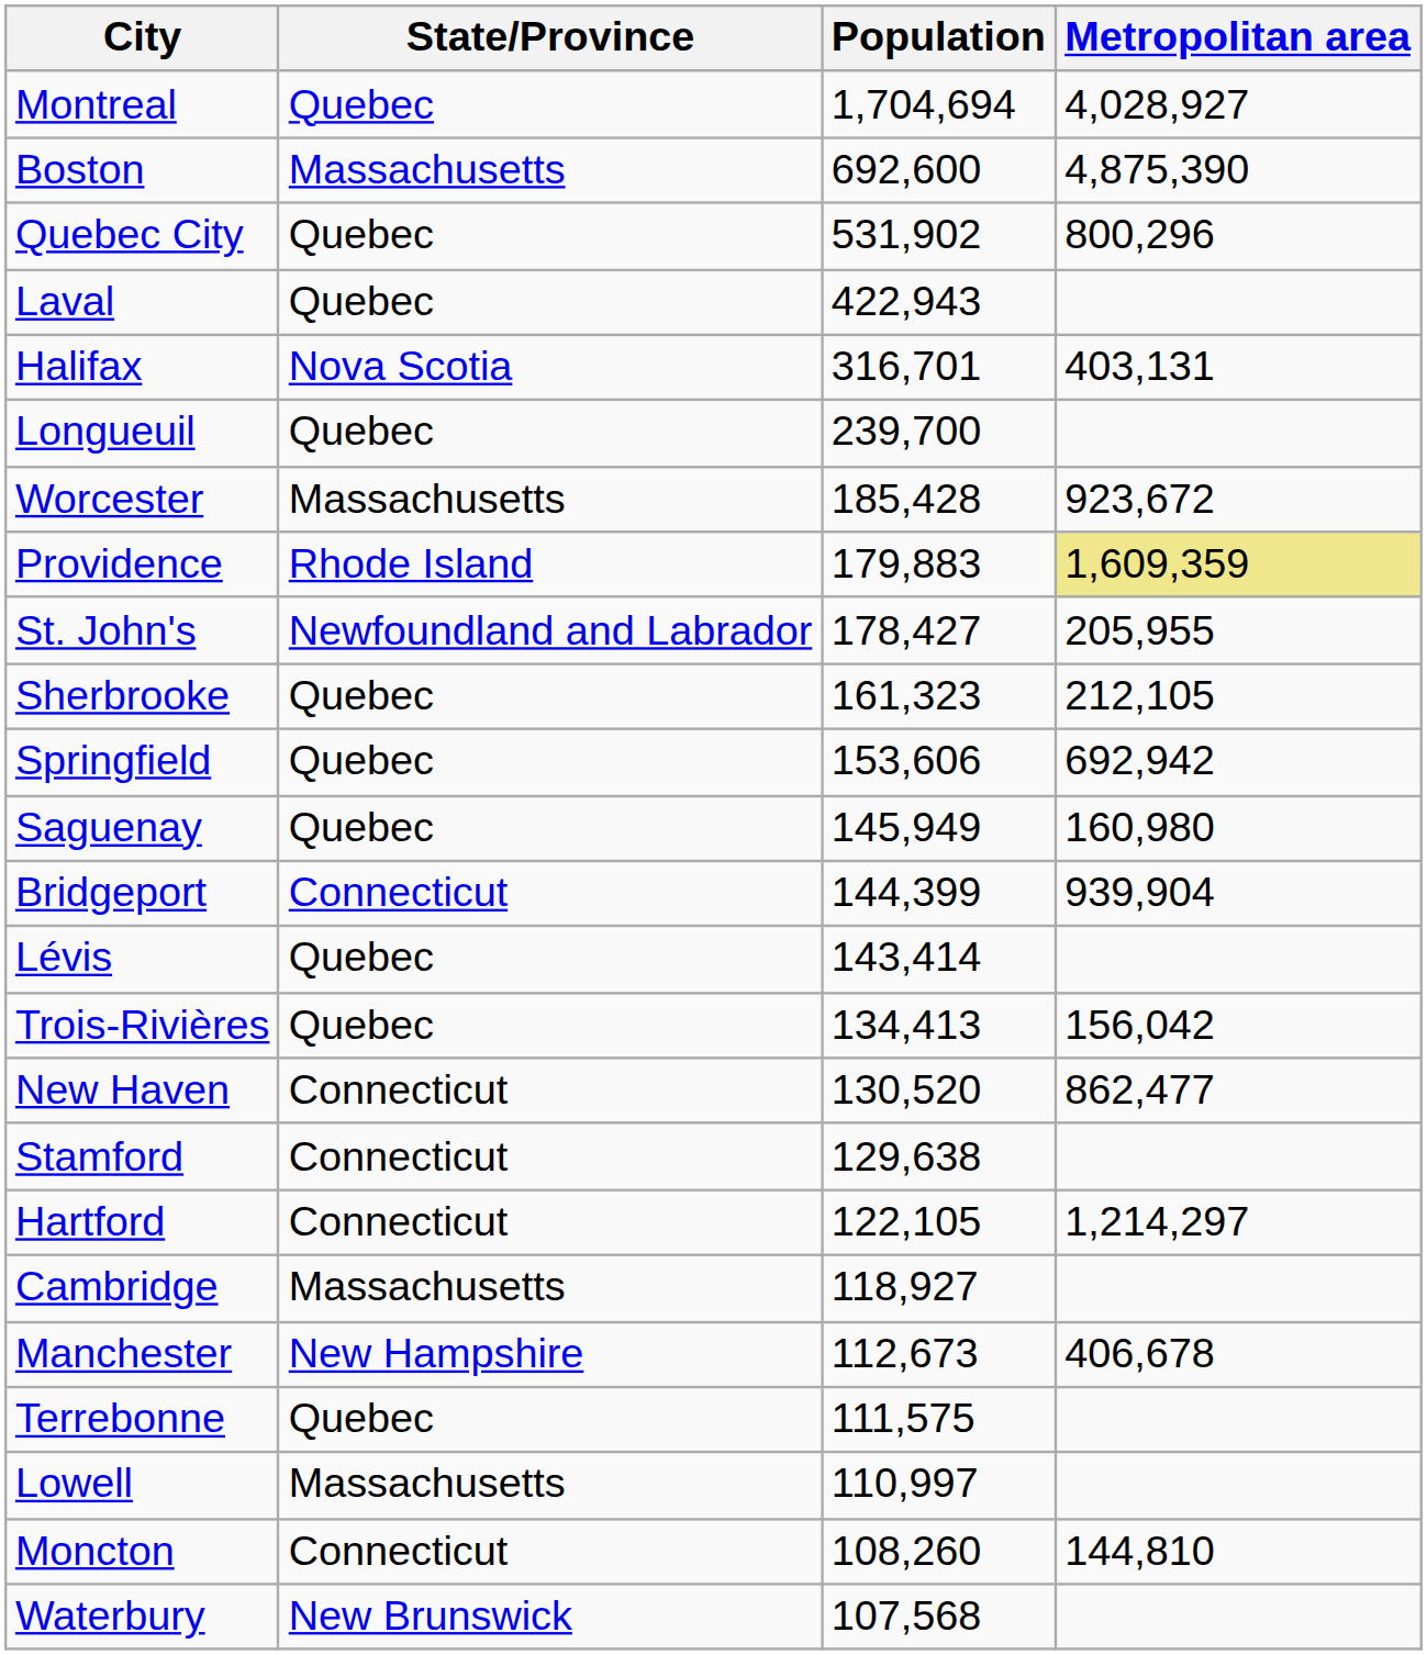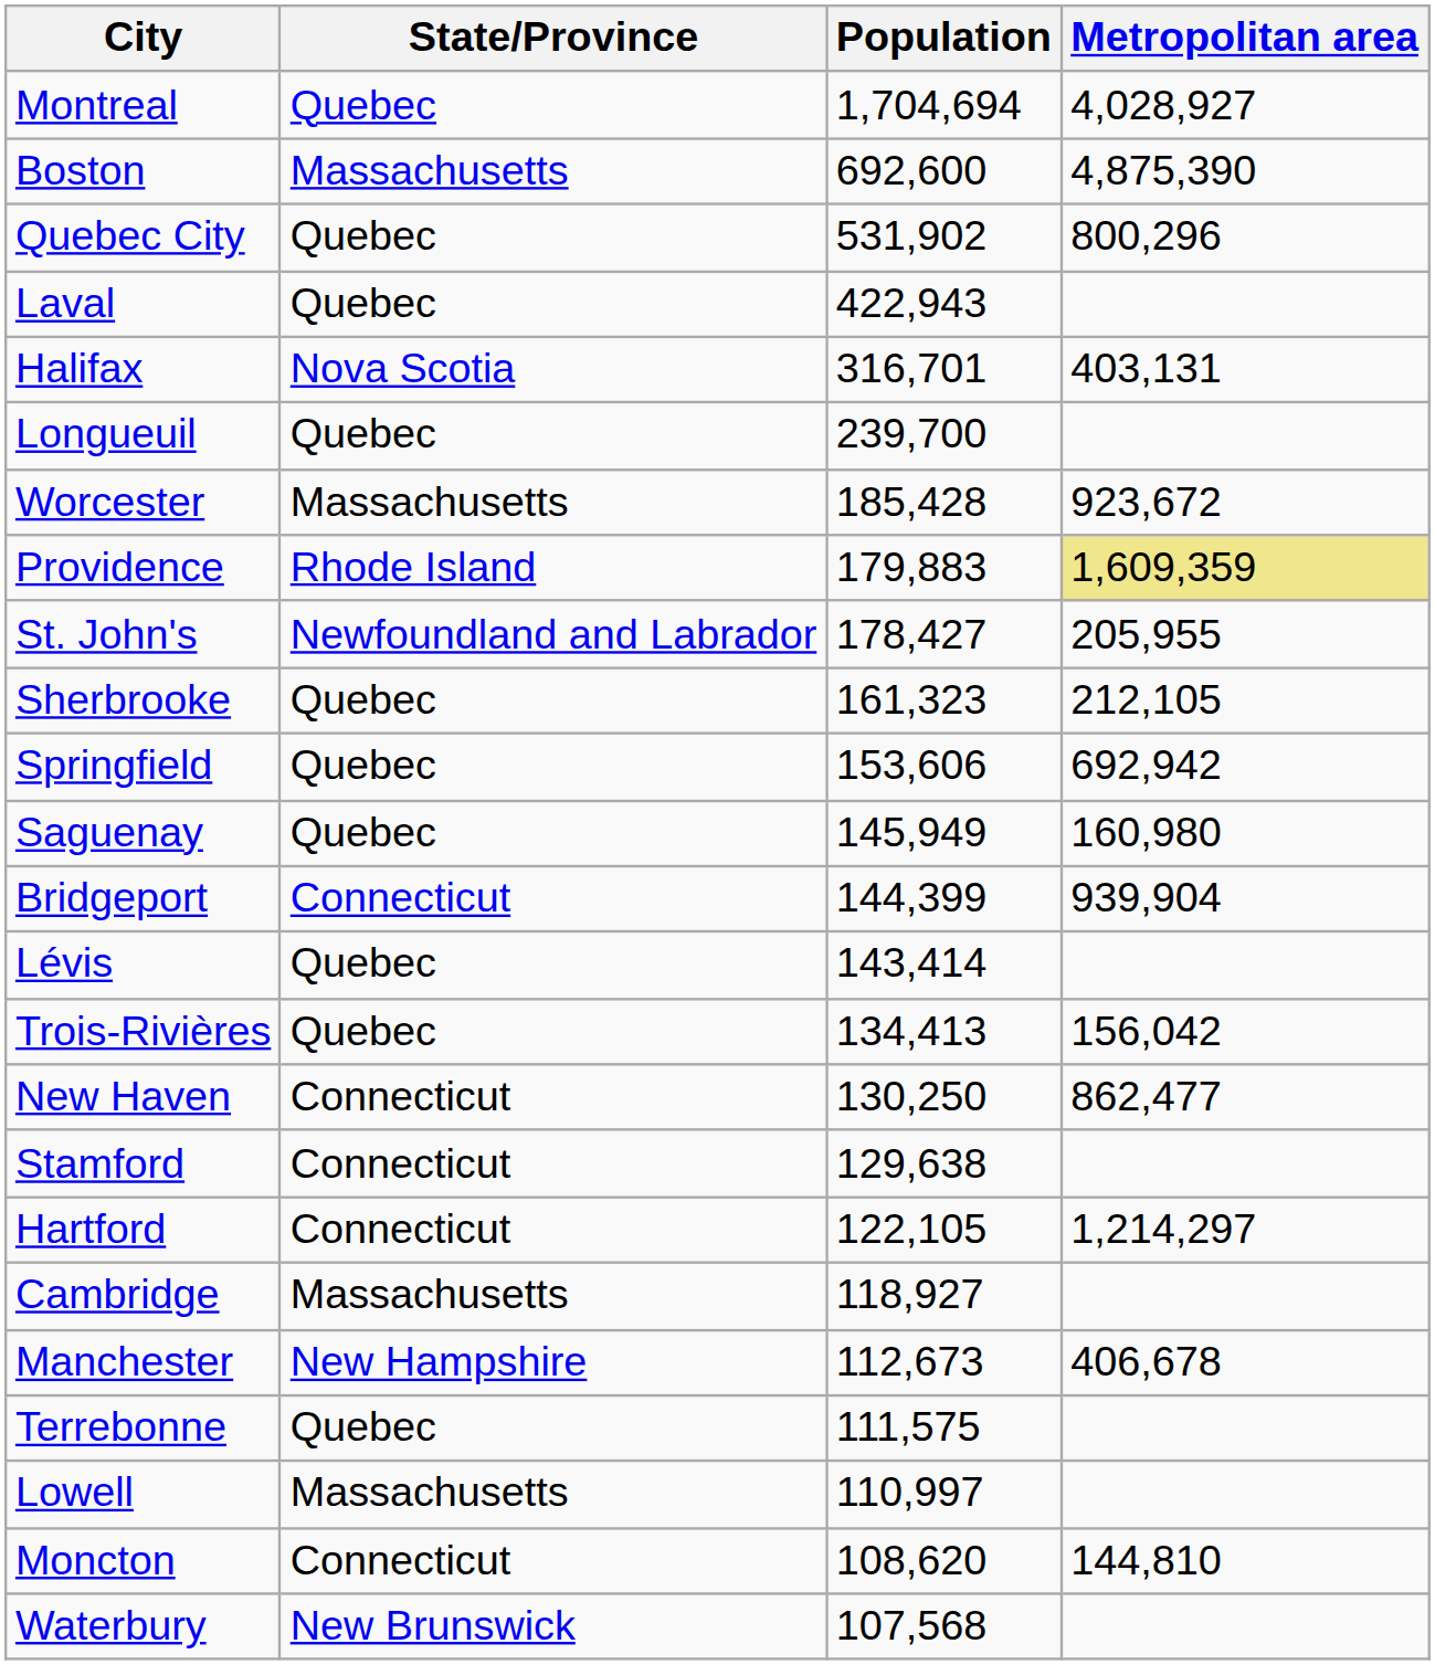New Haven | Population: 130,520 -> 130,250
Moncton | Population: 108,260 -> 108,620
